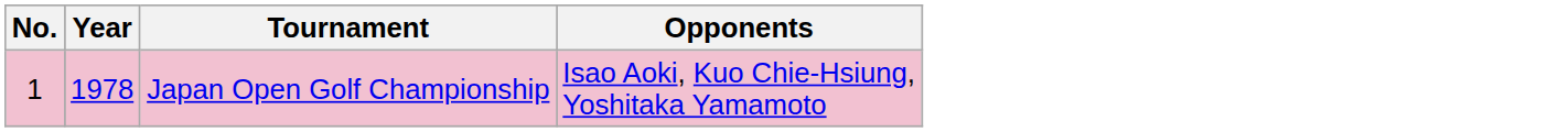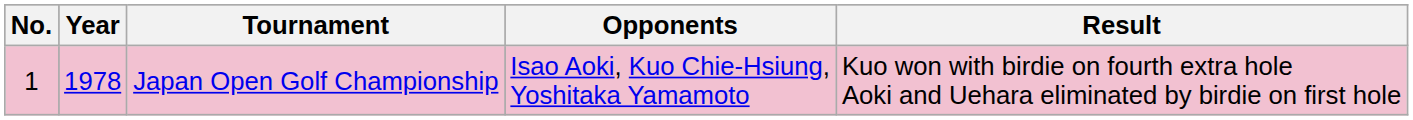+ column: Result | Kuo won with birdie on fourth extra hole Aoki and Uehara eliminated by birdie on first hole
